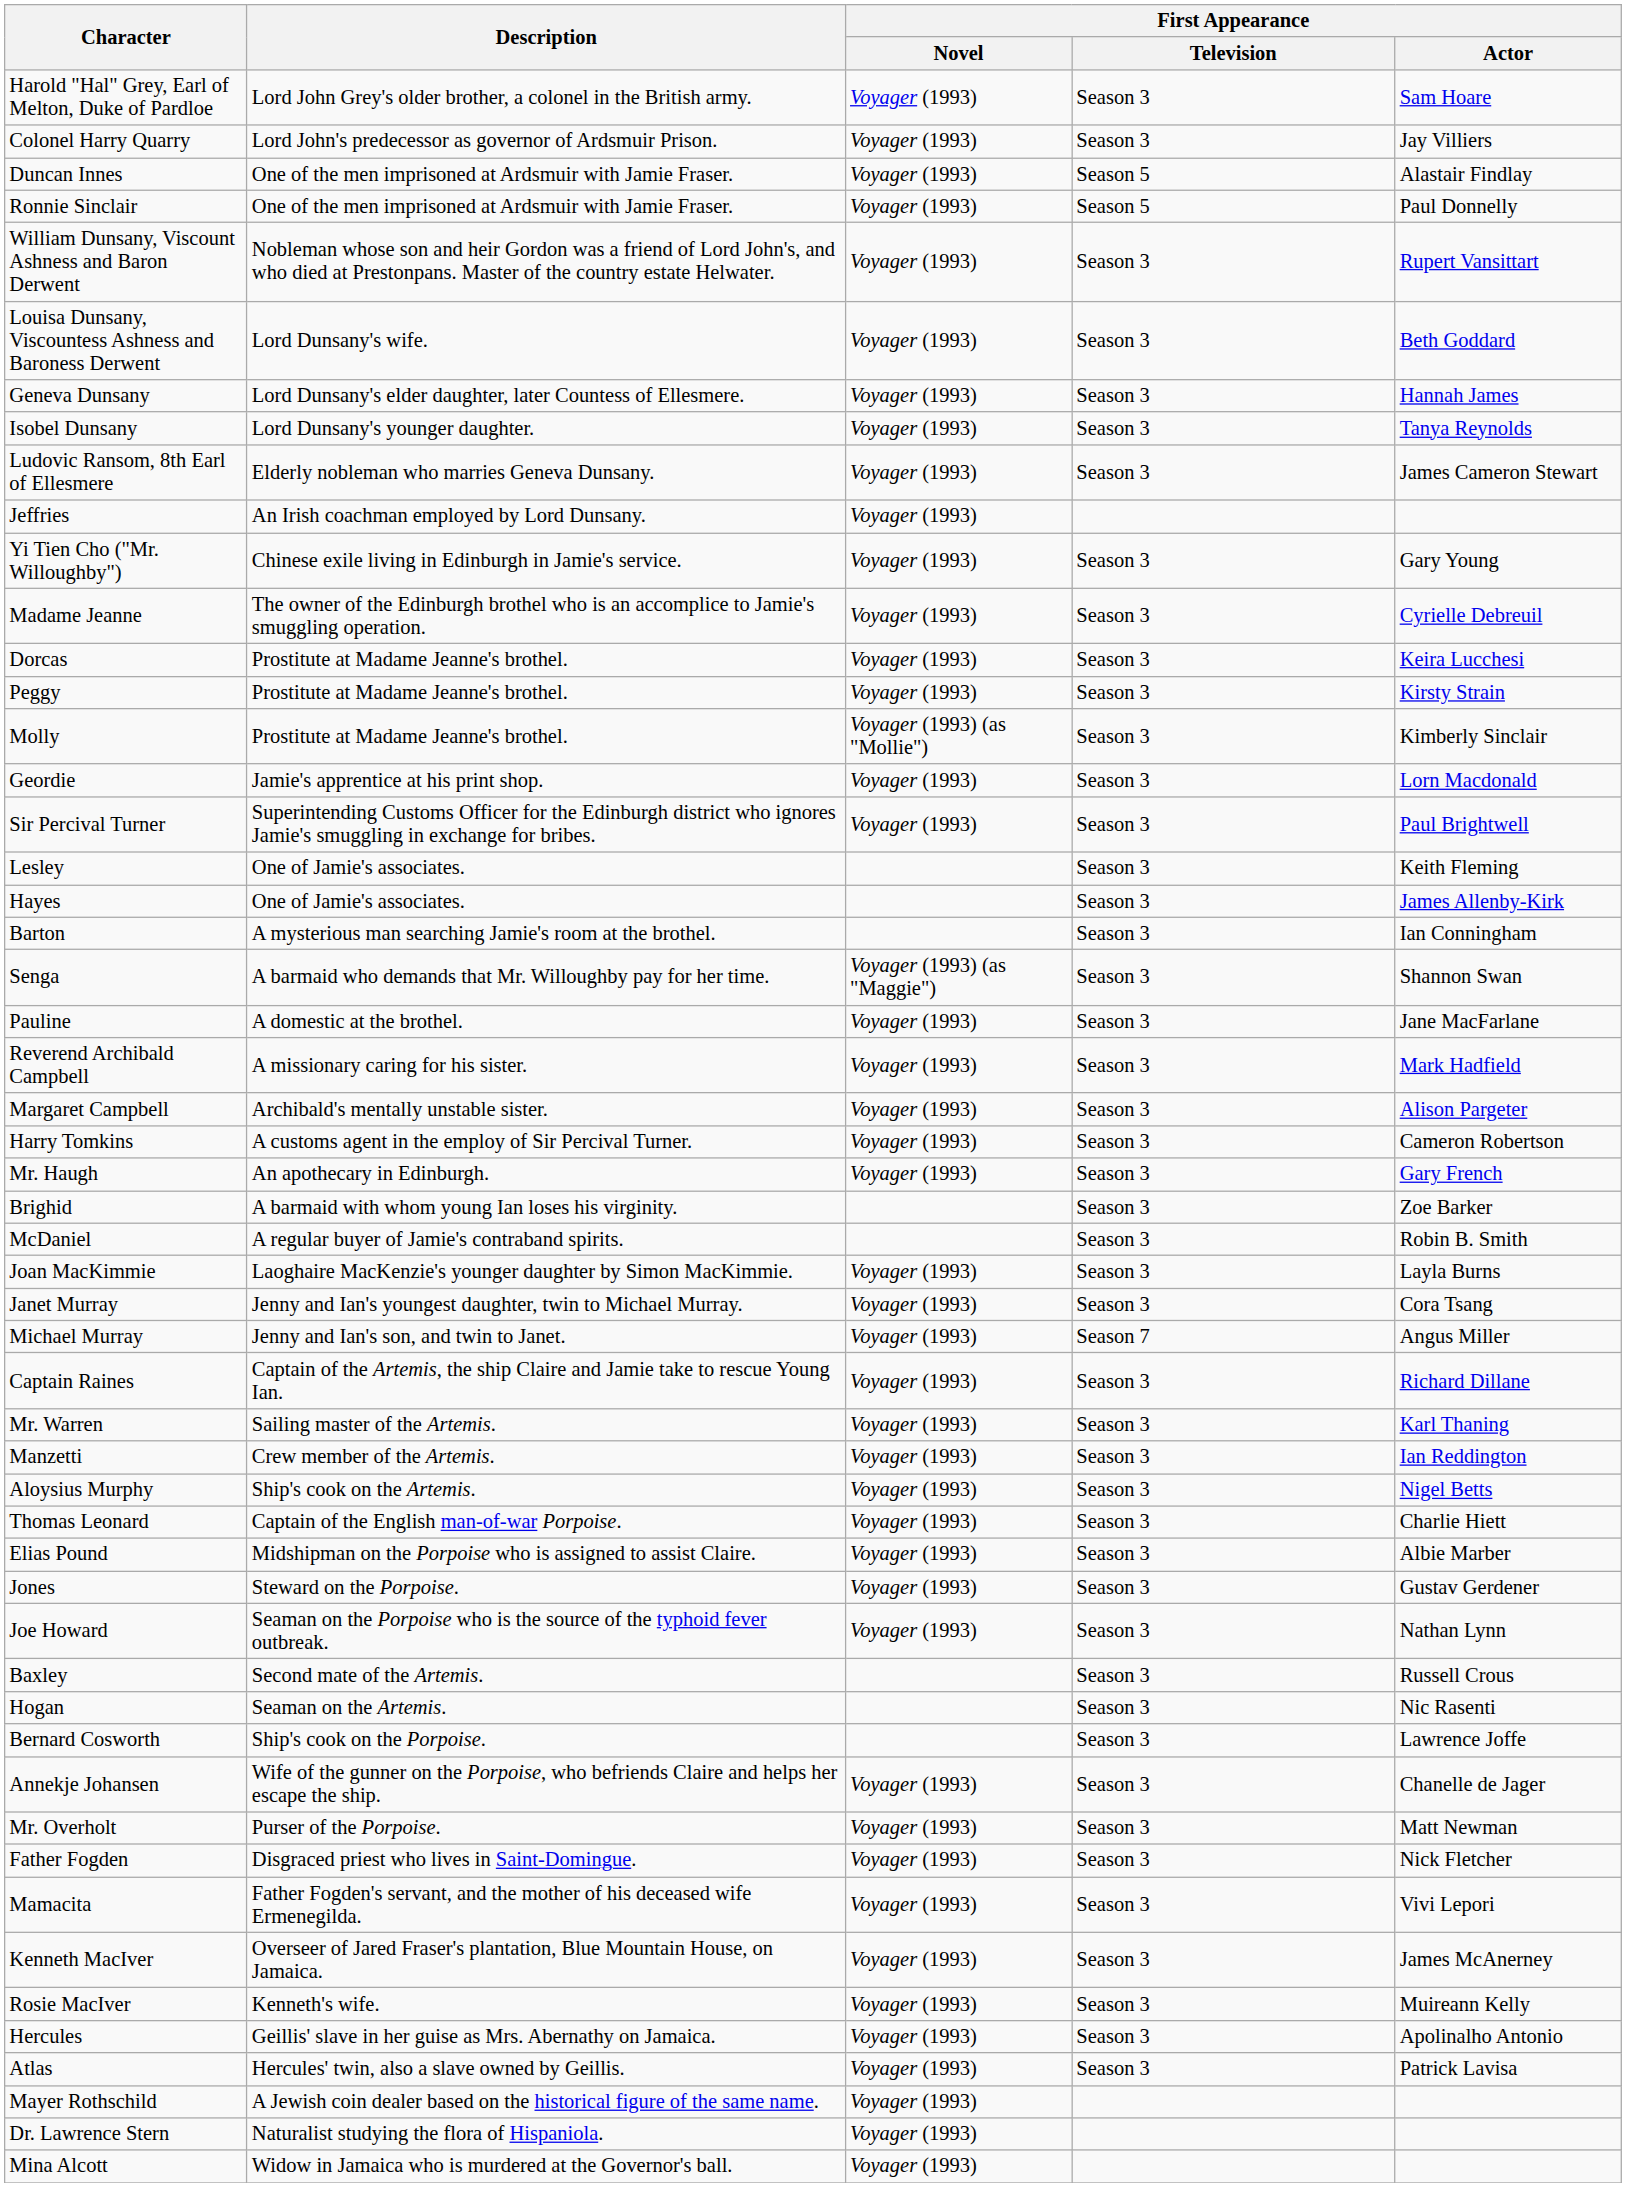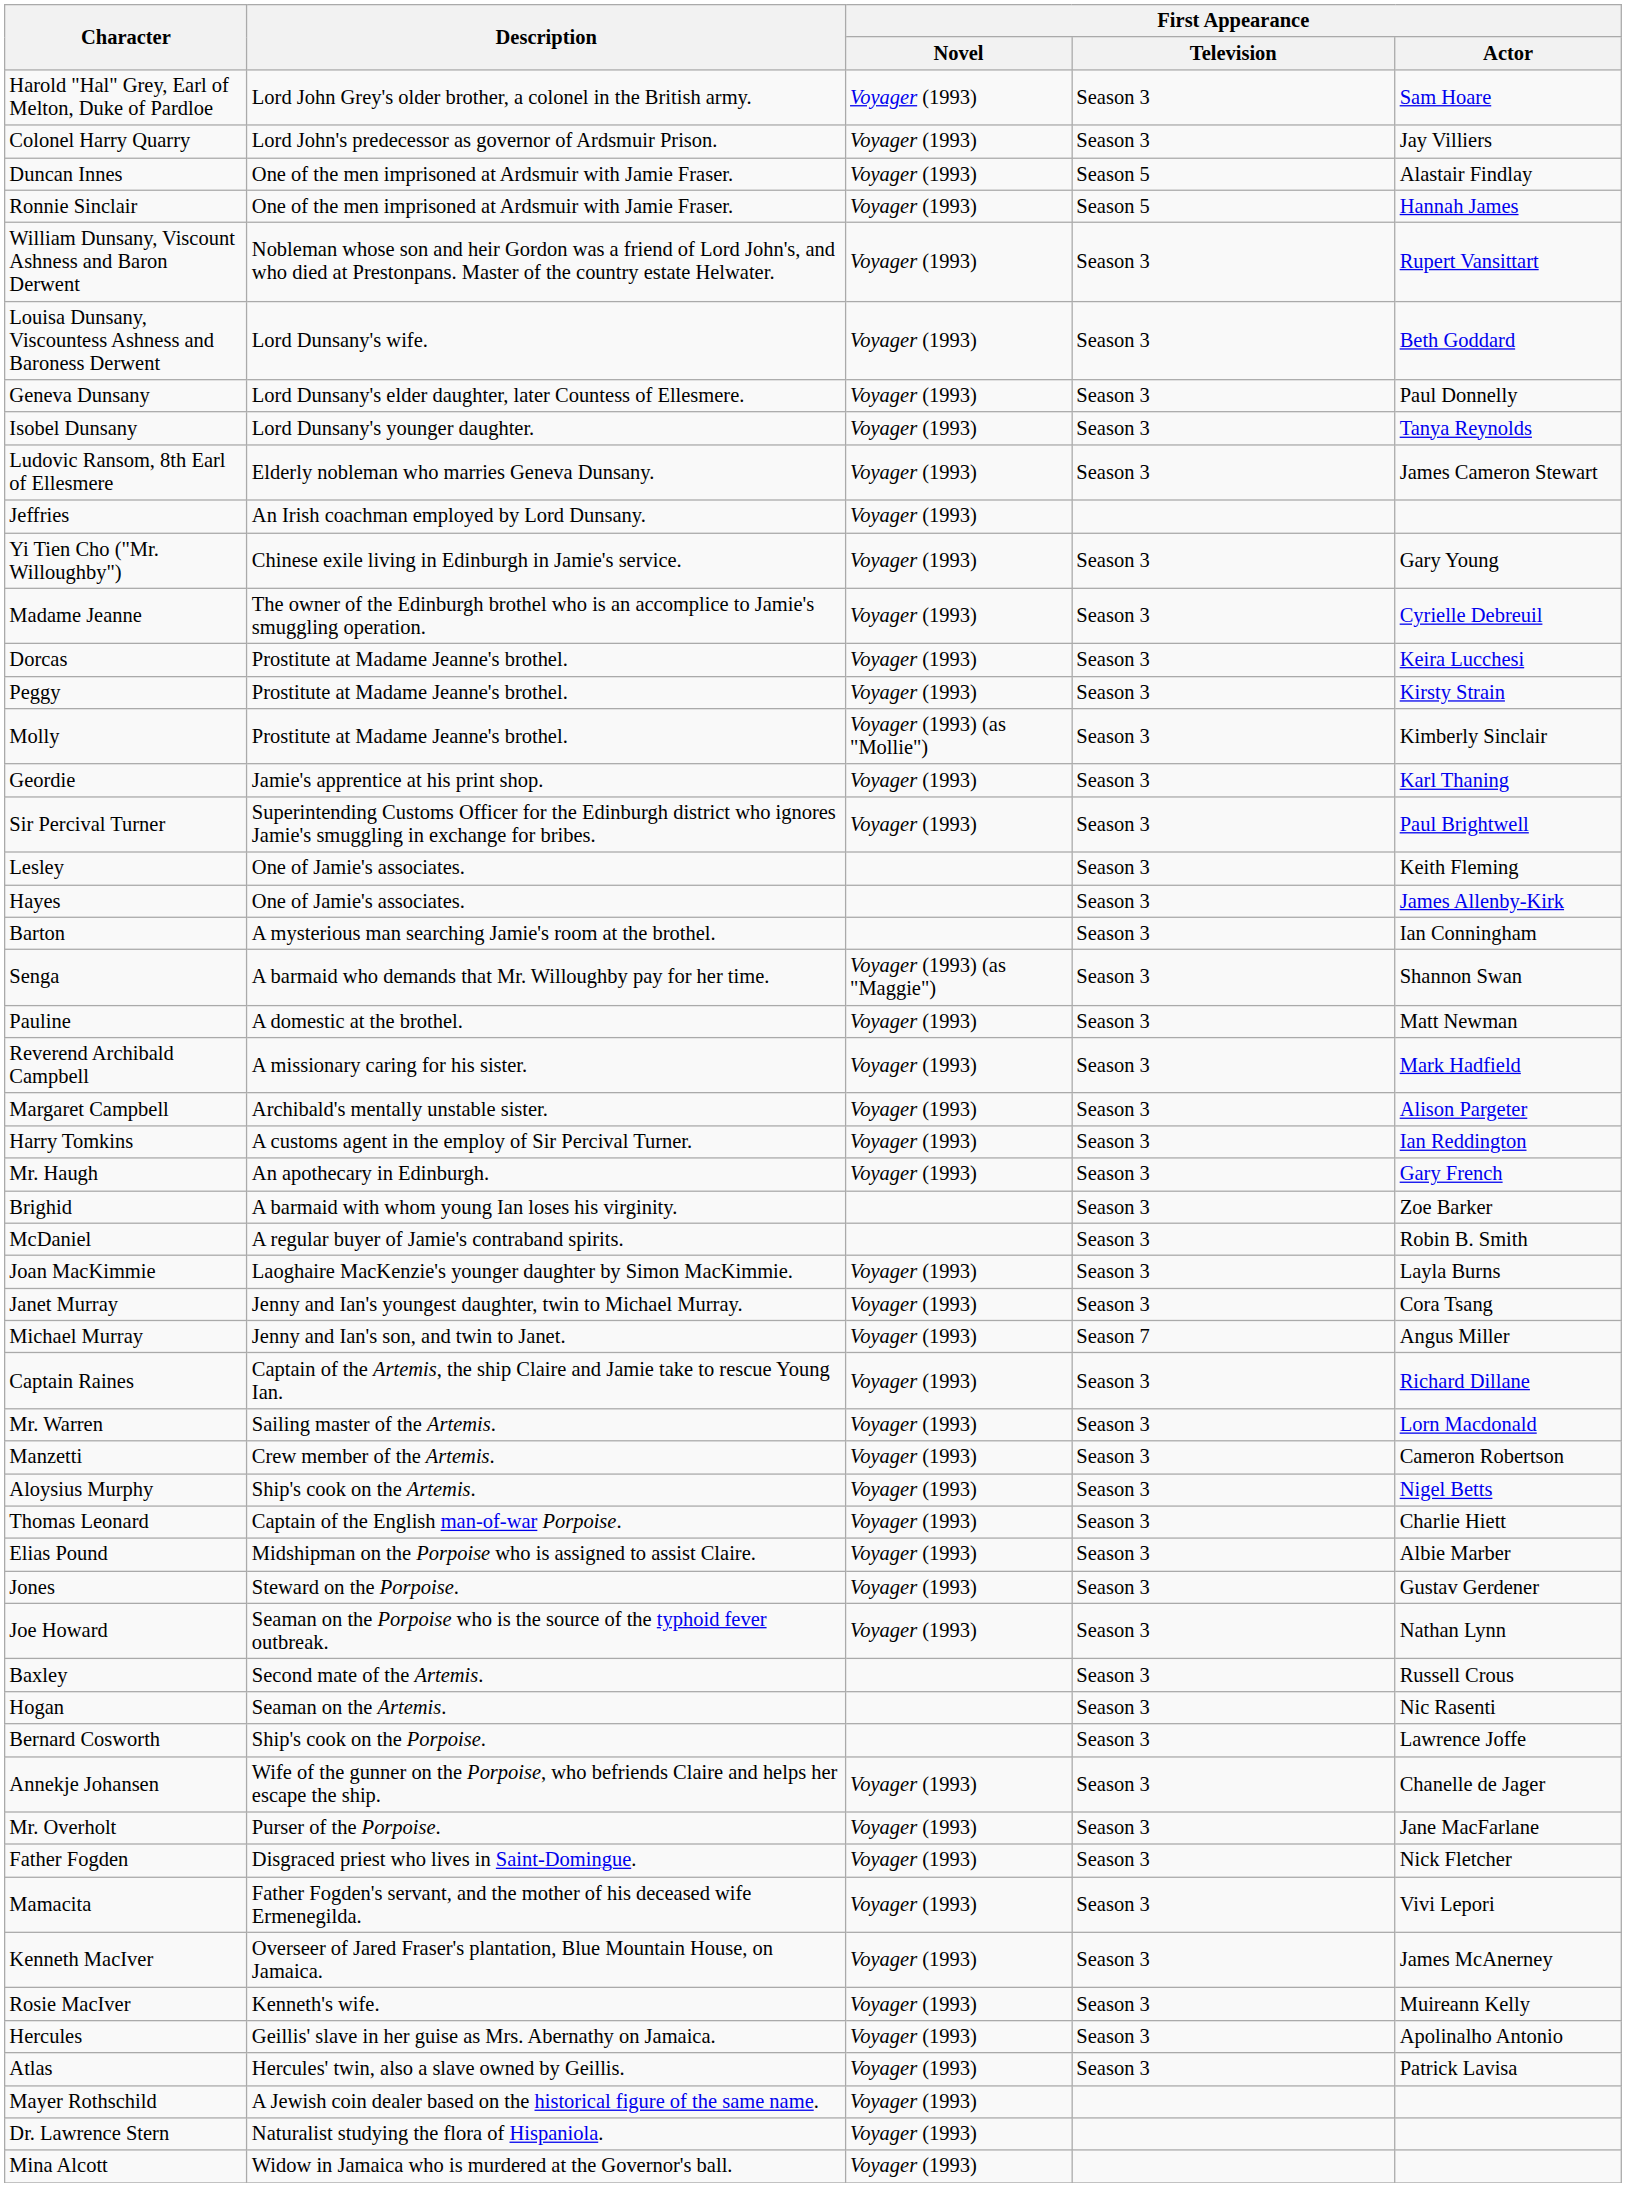Ronnie Sinclair | First Appearance / Actor: Paul Donnelly -> Hannah James
Geneva Dunsany | First Appearance / Actor: Hannah James -> Paul Donnelly
Geordie | First Appearance / Actor: Lorn Macdonald -> Karl Thaning
Pauline | First Appearance / Actor: Jane MacFarlane -> Matt Newman
Harry Tomkins | First Appearance / Actor: Cameron Robertson -> Ian Reddington
Mr. Warren | First Appearance / Actor: Karl Thaning -> Lorn Macdonald
Manzetti | First Appearance / Actor: Ian Reddington -> Cameron Robertson
Mr. Overholt | First Appearance / Actor: Matt Newman -> Jane MacFarlane
